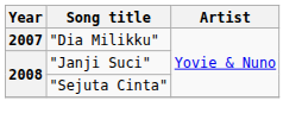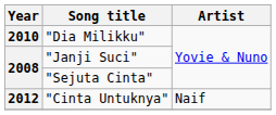"Dia Milikku" | Year: 2007 -> 2010
+ row: 2012 | "Cinta Untuknya" | Naif
